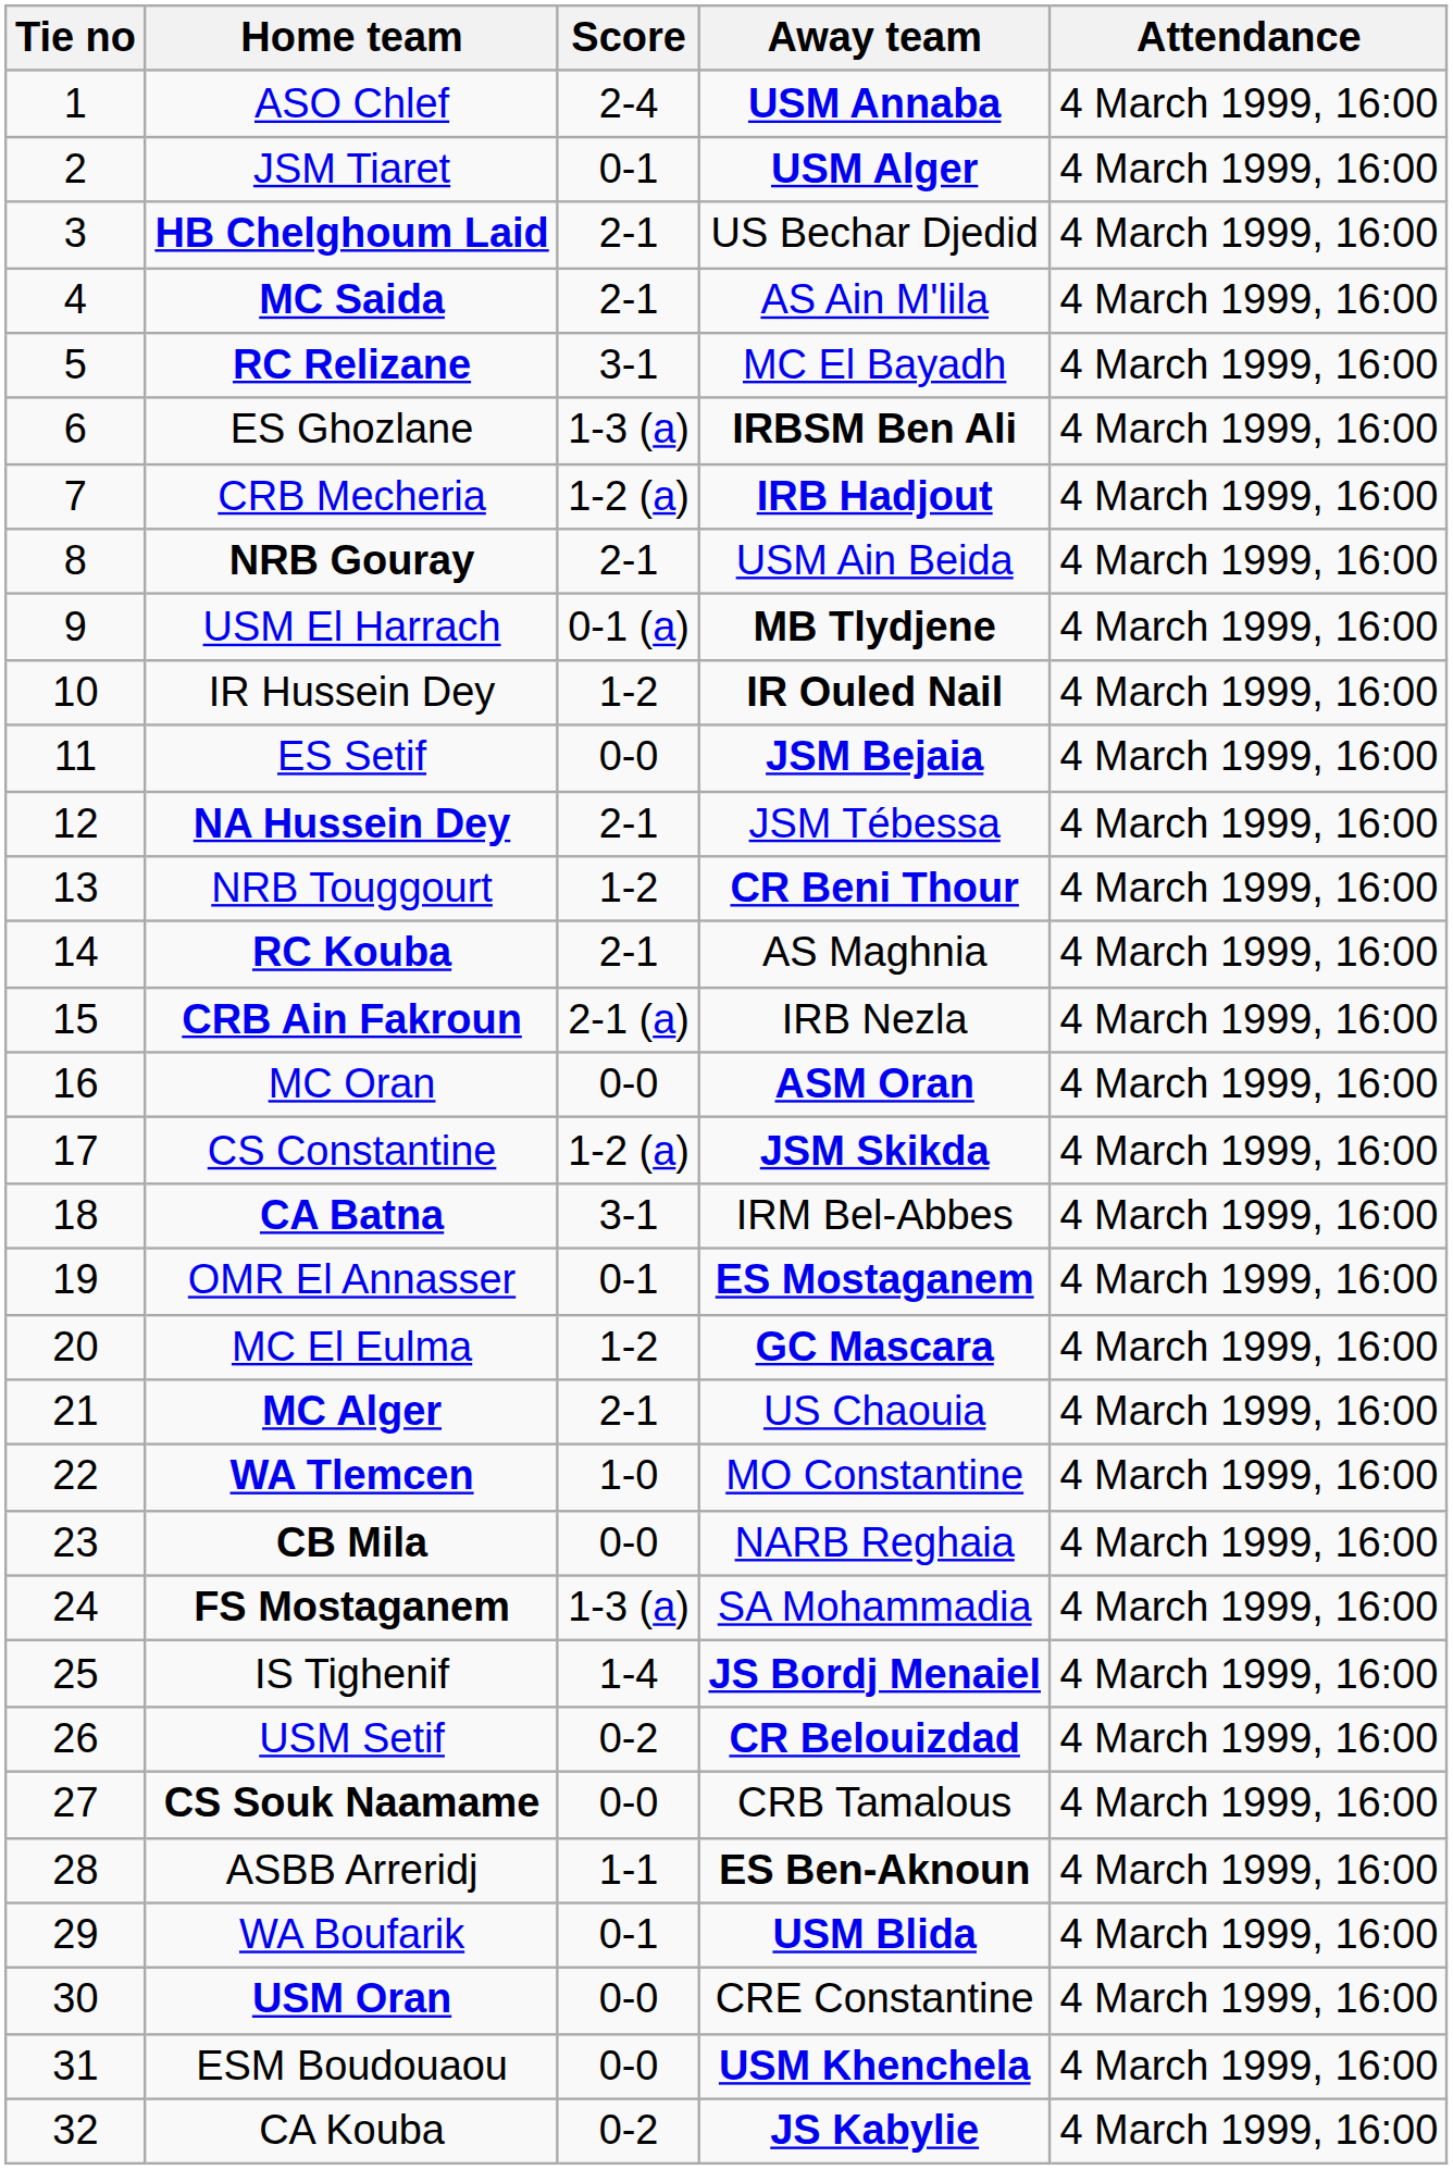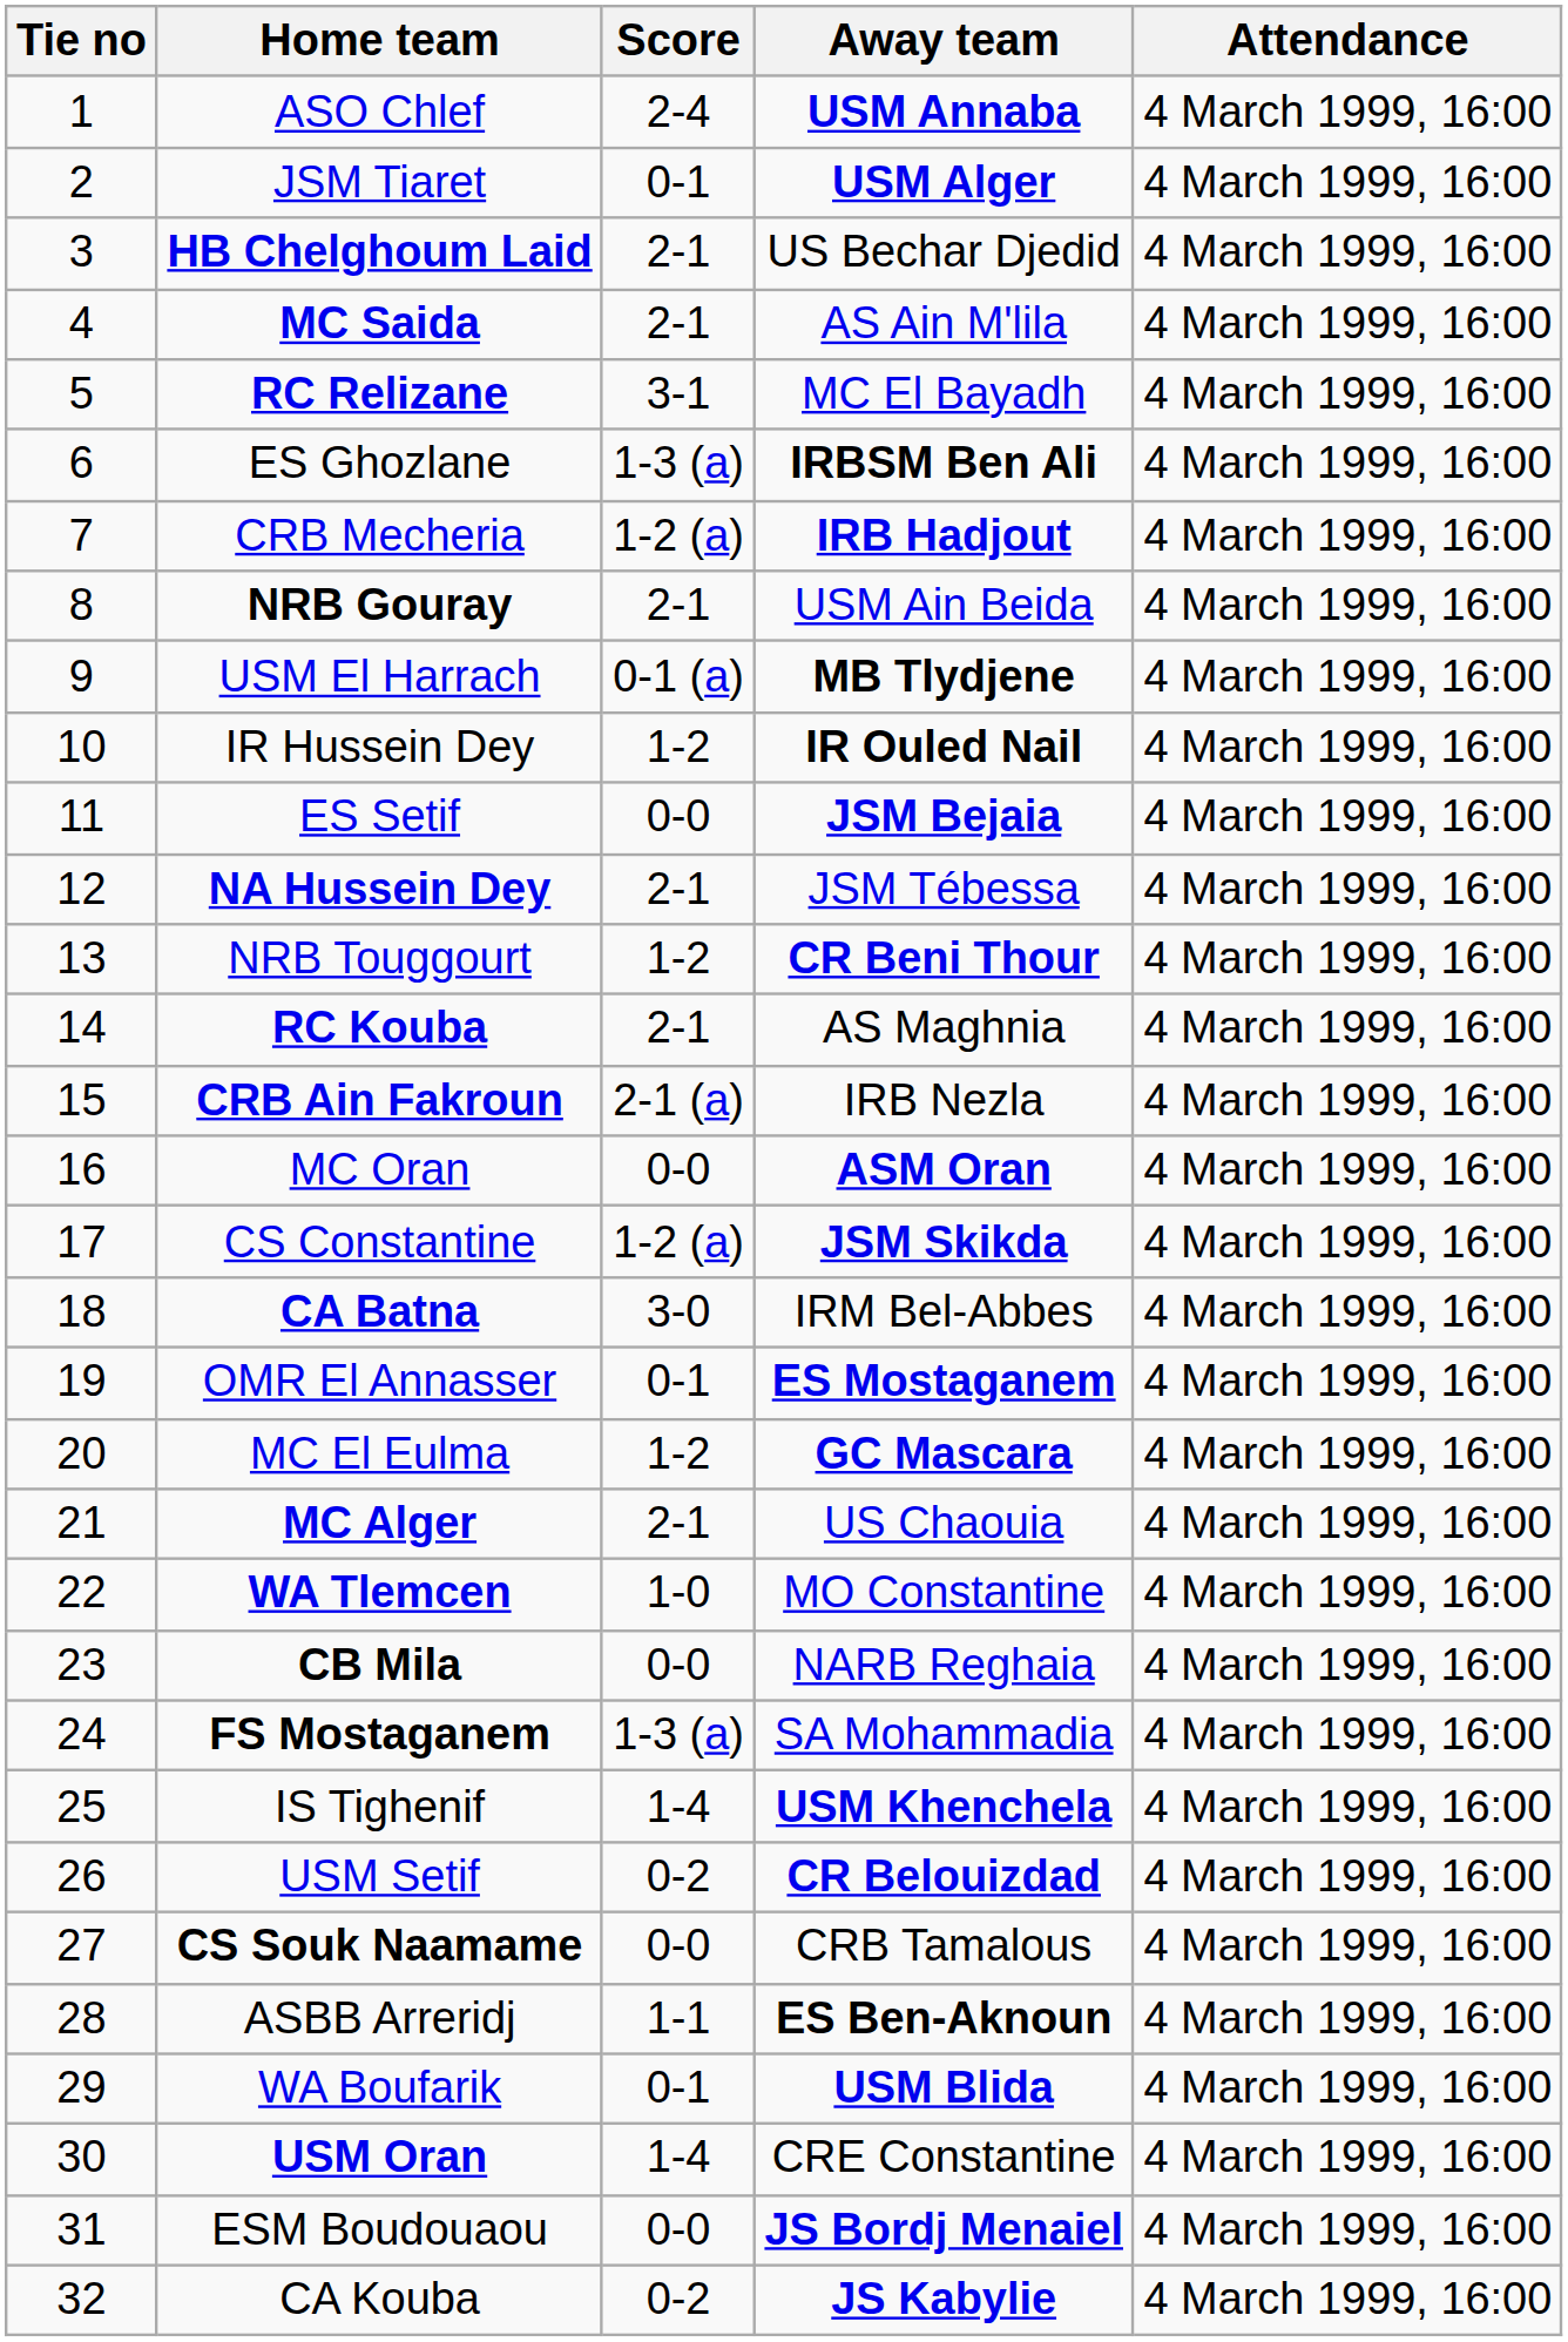CA Batna | Score: 3-1 -> 3-0
IS Tighenif | Away team: JS Bordj Menaiel -> USM Khenchela
USM Oran | Score: 0-0 -> 1-4
ESM Boudouaou | Away team: USM Khenchela -> JS Bordj Menaiel
